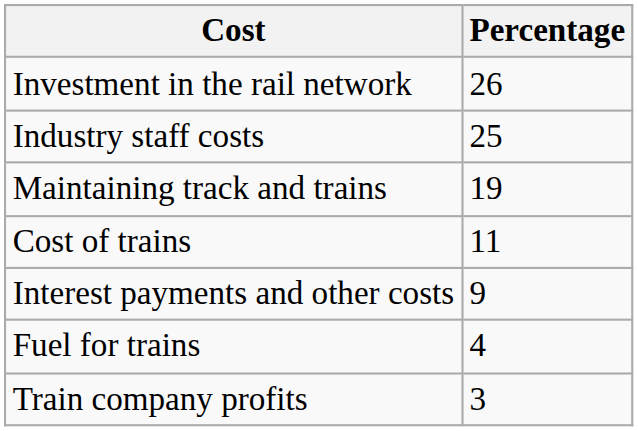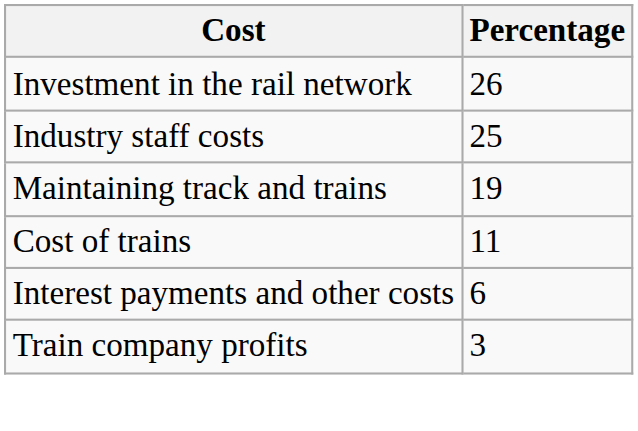Interest payments and other costs | Percentage: 9 -> 6
- row: Fuel for trains | 4
